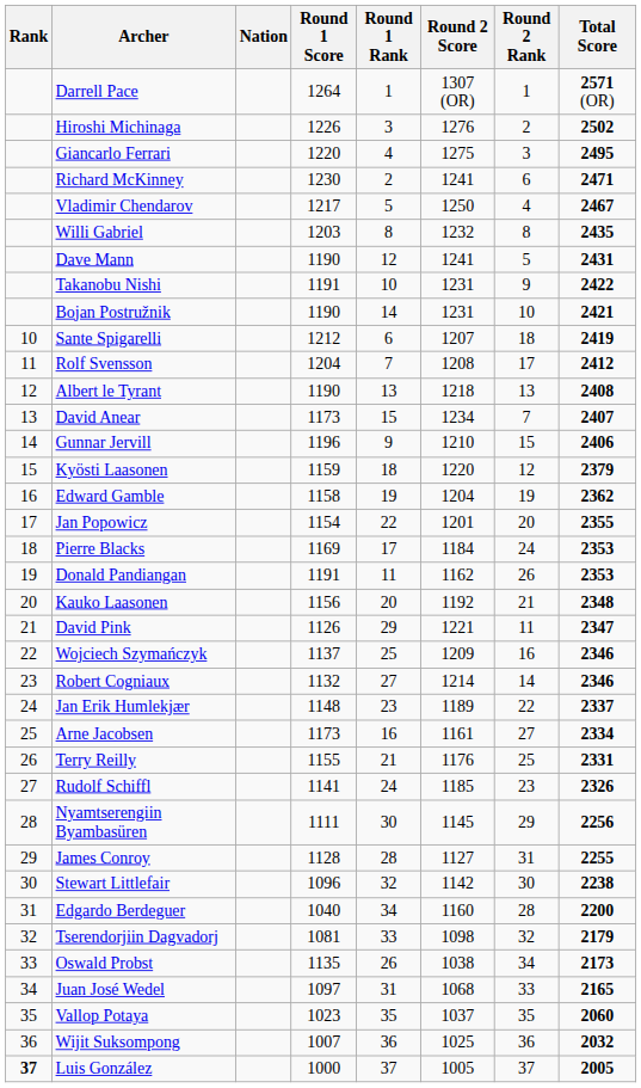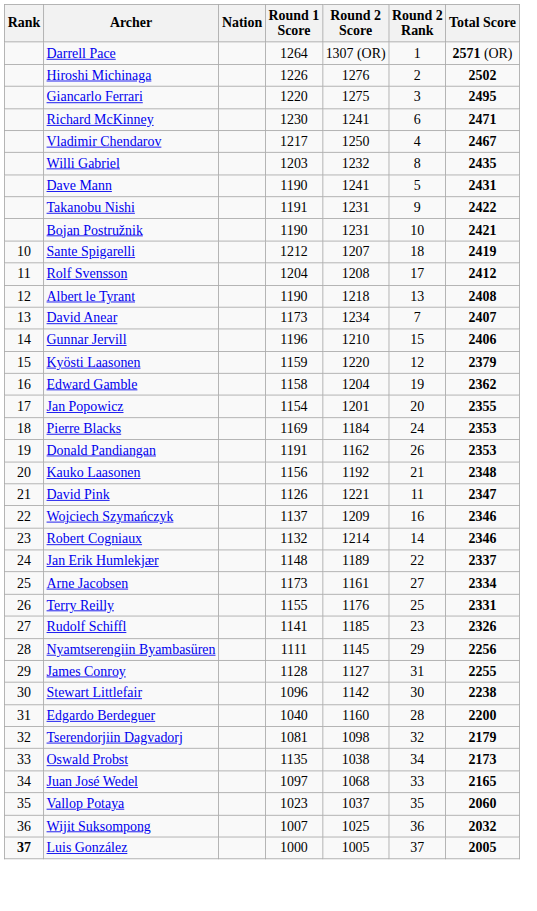- column: Round 1 Rank | 1 | 3 | 4 | 2 | 5 | 8 | 12 | 10 | 14 | 6 | 7 | 13 | 15 | 9 | 18 | 19 | 22 | 17 | 11 | 20 | 29 | 25 | 27 | 23 | 16 | 21 | 24 | 30 | 28 | 32 | 34 | 33 | 26 | 31 | 35 | 36 | 37
